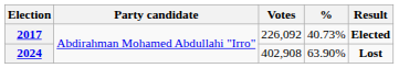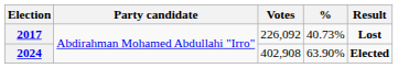2017 | Result: Elected -> Lost
2024 | Result: Lost -> Elected
